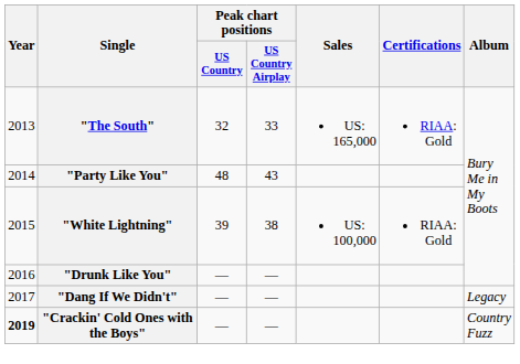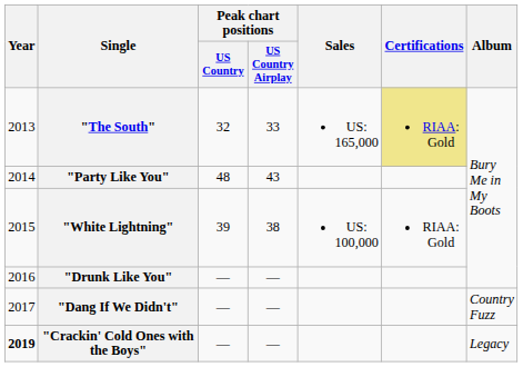"The South" | Certifications: no background -> khaki background
"Dang If We Didn't" | Album: Legacy -> Country Fuzz
"Crackin' Cold Ones with the Boys" | Album: Country Fuzz -> Legacy
